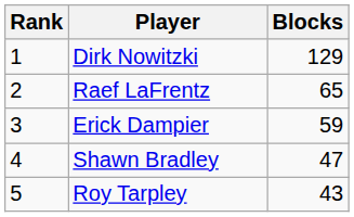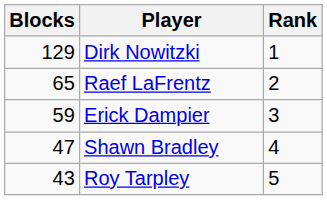columns swapped: Rank <-> Blocks
